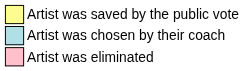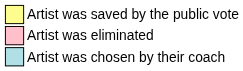rows swapped: Artist was chosen by their coach <-> Artist was eliminated
